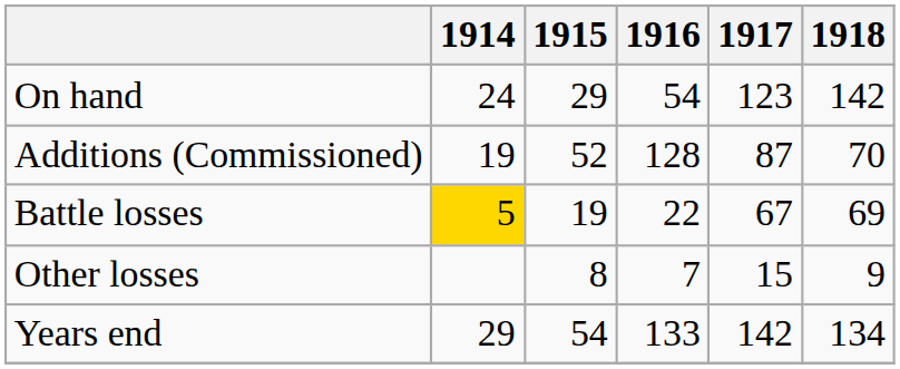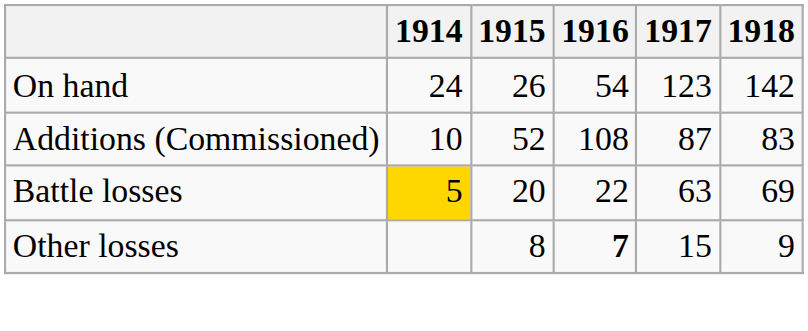On hand | 1915: 29 -> 26
Additions (Commissioned) | 1914: 19 -> 10
Additions (Commissioned) | 1916: 128 -> 108
Additions (Commissioned) | 1918: 70 -> 83
Battle losses | 1915: 19 -> 20
Battle losses | 1917: 67 -> 63
Other losses | 1916: normal -> bold
- row: Years end | 29 | 54 | 133 | 142 | 134
